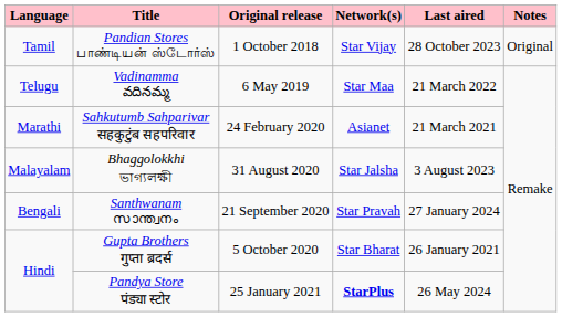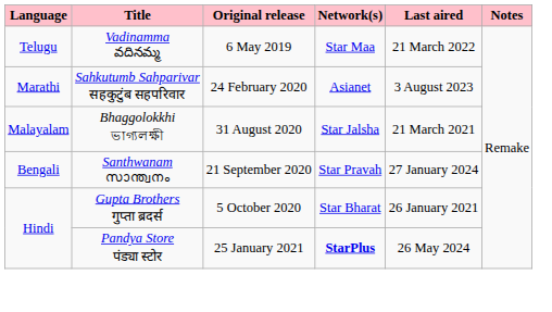- row: Tamil | Pandian Stores பாண்டியன் ஸ்டோர்ஸ் | 1 October 2018 | Star Vijay | 28 October 2023 | Original
Sahkutumb Sahparivar सहकुटुंब सहपरिवार | Last aired: 21 March 2021 -> 3 August 2023
Bhaggolokkhi ভাগ্যলক্ষী | Last aired: 3 August 2023 -> 21 March 2021
